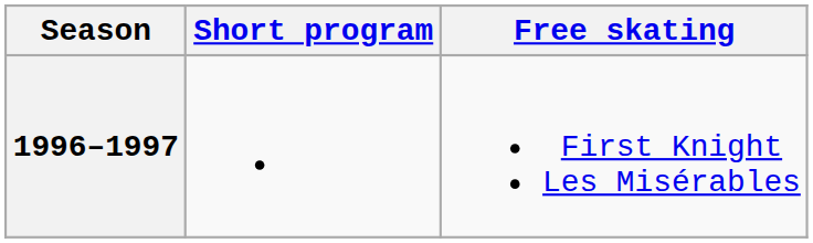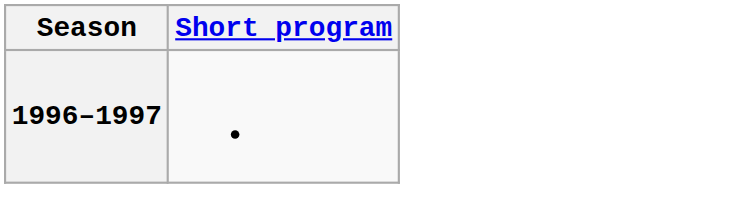- column: Free skating | First Knight Les Misérables
